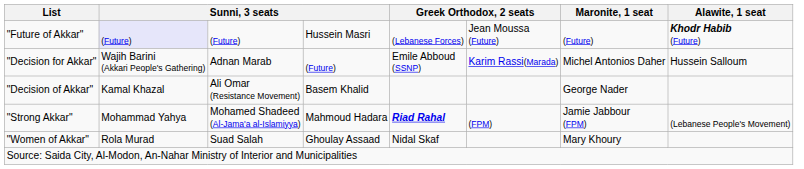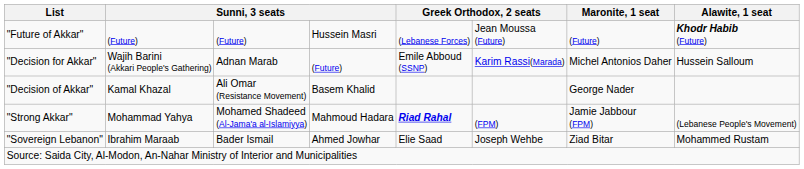"Future of Akkar" | column 2: lavender background -> no background
+ row: "Sovereign Lebanon" | Ibrahim Maraab | Bader Ismail | Ahmed Jowhar | Elie Saad | Joseph Wehbe | Ziad Bitar | Mohammed Rustam
- row: "Women of Akkar" | Rola Murad | Suad Salah | Ghoulay Assaad | Nidal Skaf | Mary Khoury
